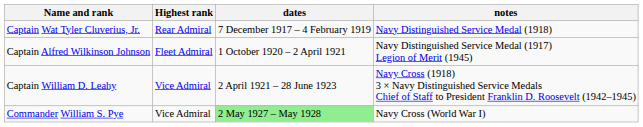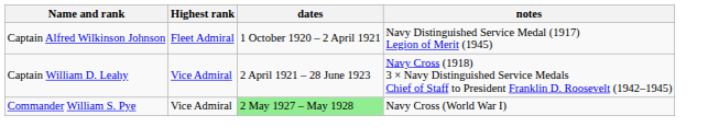- row: Captain Wat Tyler Cluverius, Jr. | Rear Admiral | 7 December 1917 – 4 February 1919 | Navy Distinguished Service Medal (1918)
